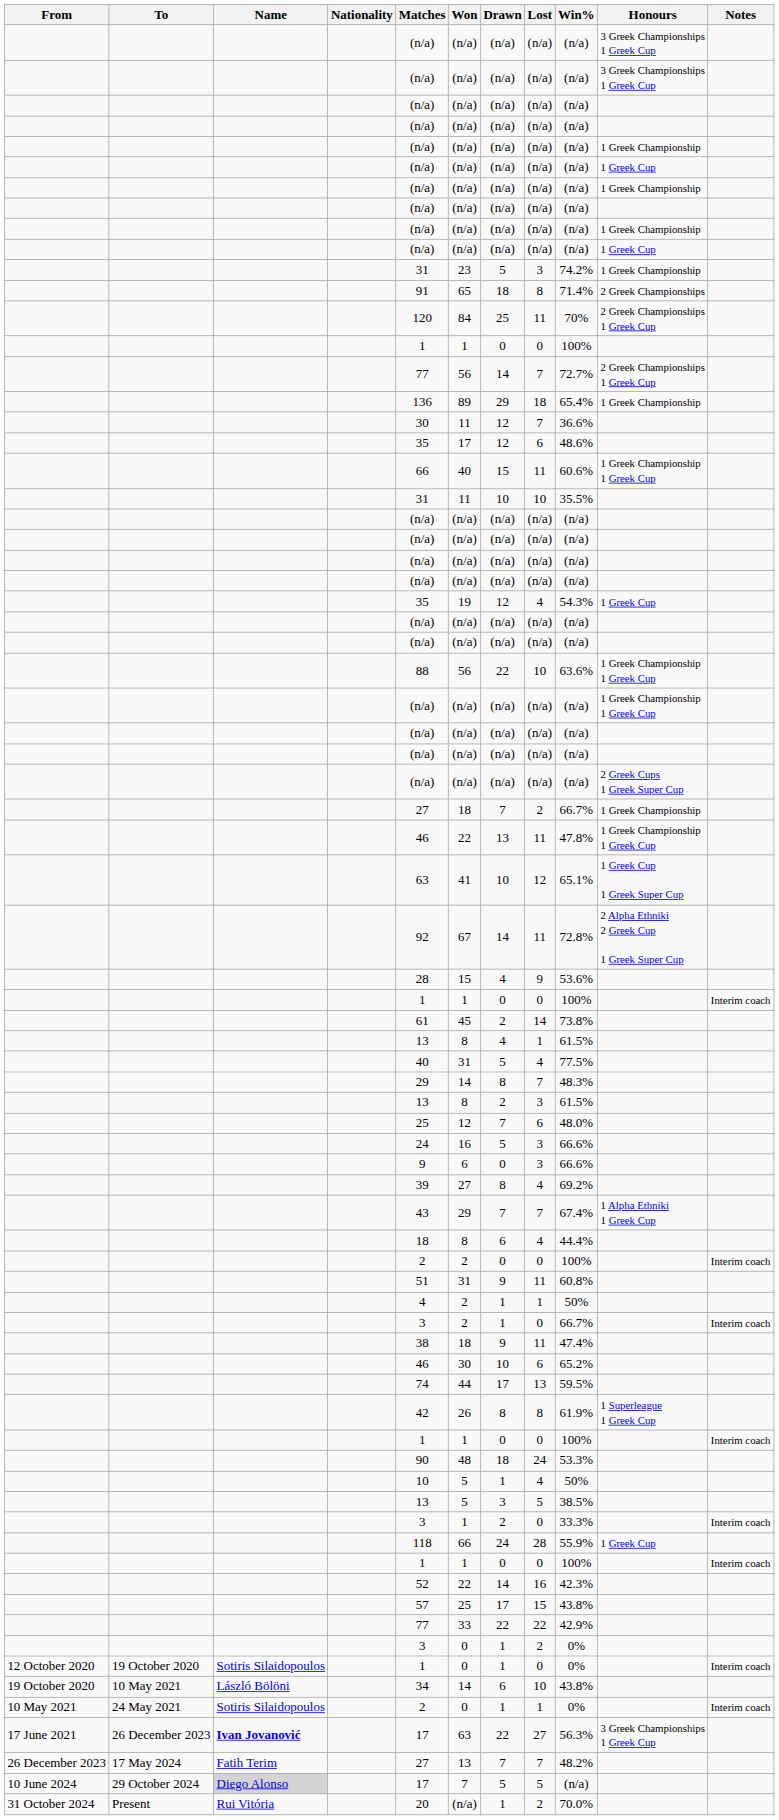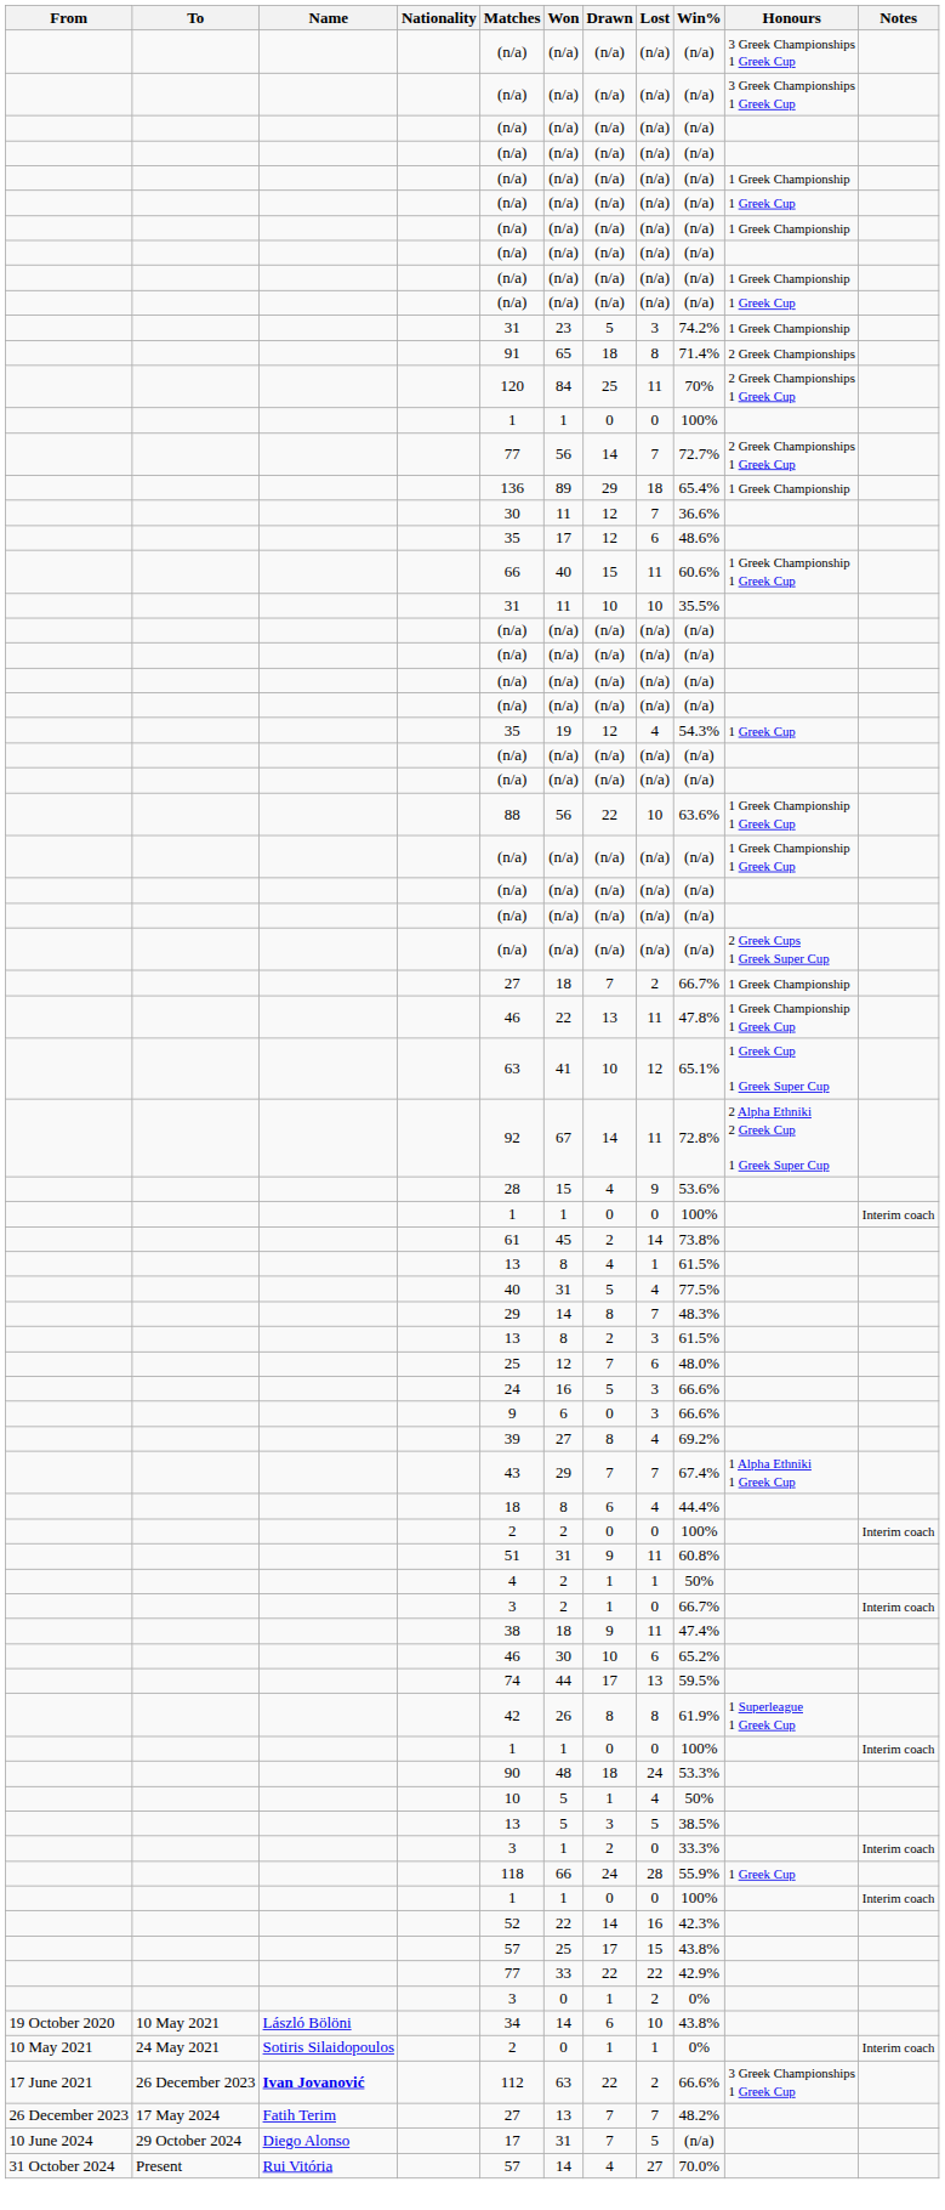- row: 12 October 2020 | 19 October 2020 | Sotiris Silaidopoulos | 1 | 0 | 1 | 0 | 0% | Interim coach
17 June 2021 | Matches: 17 -> 112
17 June 2021 | Lost: 27 -> 2
17 June 2021 | Win%: 56.3% -> 66.6%
10 June 2024 | Name: lightgrey background -> no background
10 June 2024 | Won: 7 -> 31
10 June 2024 | Drawn: 5 -> 7
31 October 2024 | Matches: 20 -> 57
31 October 2024 | Won: (n/a) -> 14
31 October 2024 | Drawn: 1 -> 4
31 October 2024 | Lost: 2 -> 27
